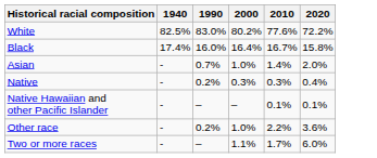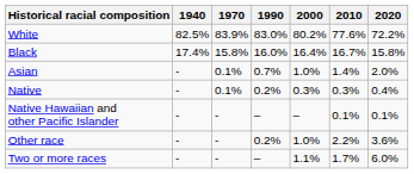+ column: 1970 | 83.9% | 15.8% | 0.1% | 0.1% | - | - | -
